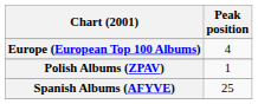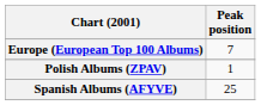Europe (European Top 100 Albums) | Peak position: 4 -> 7
